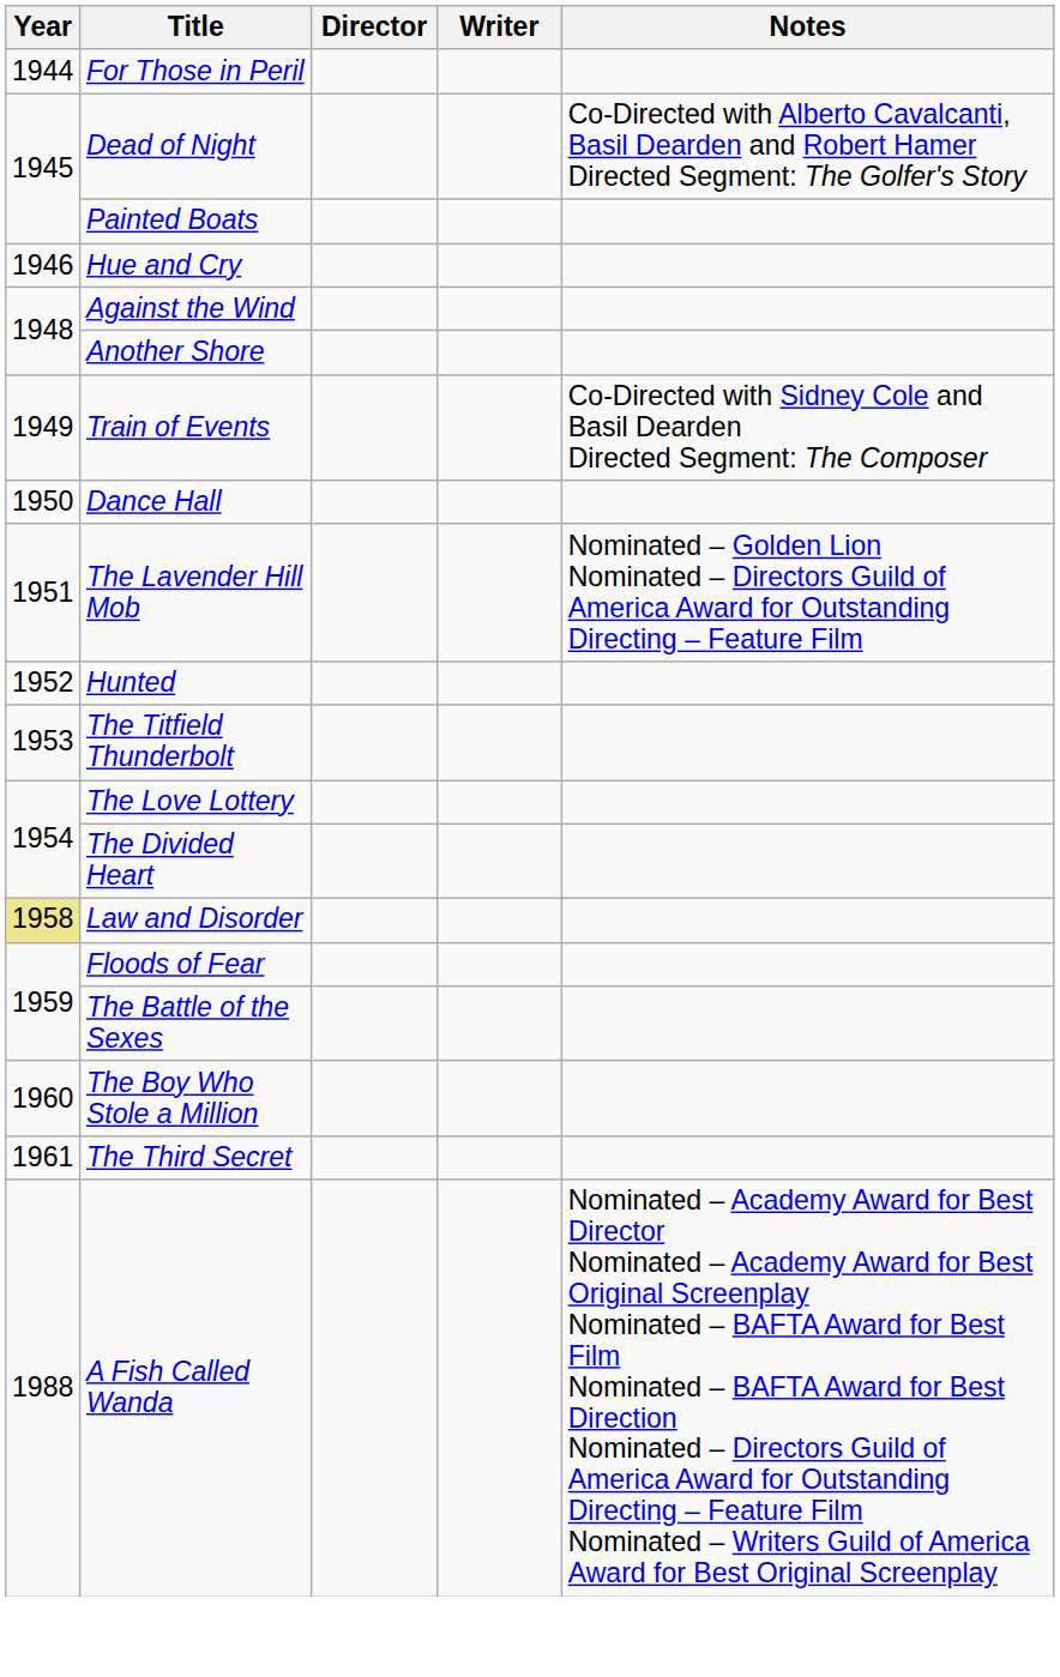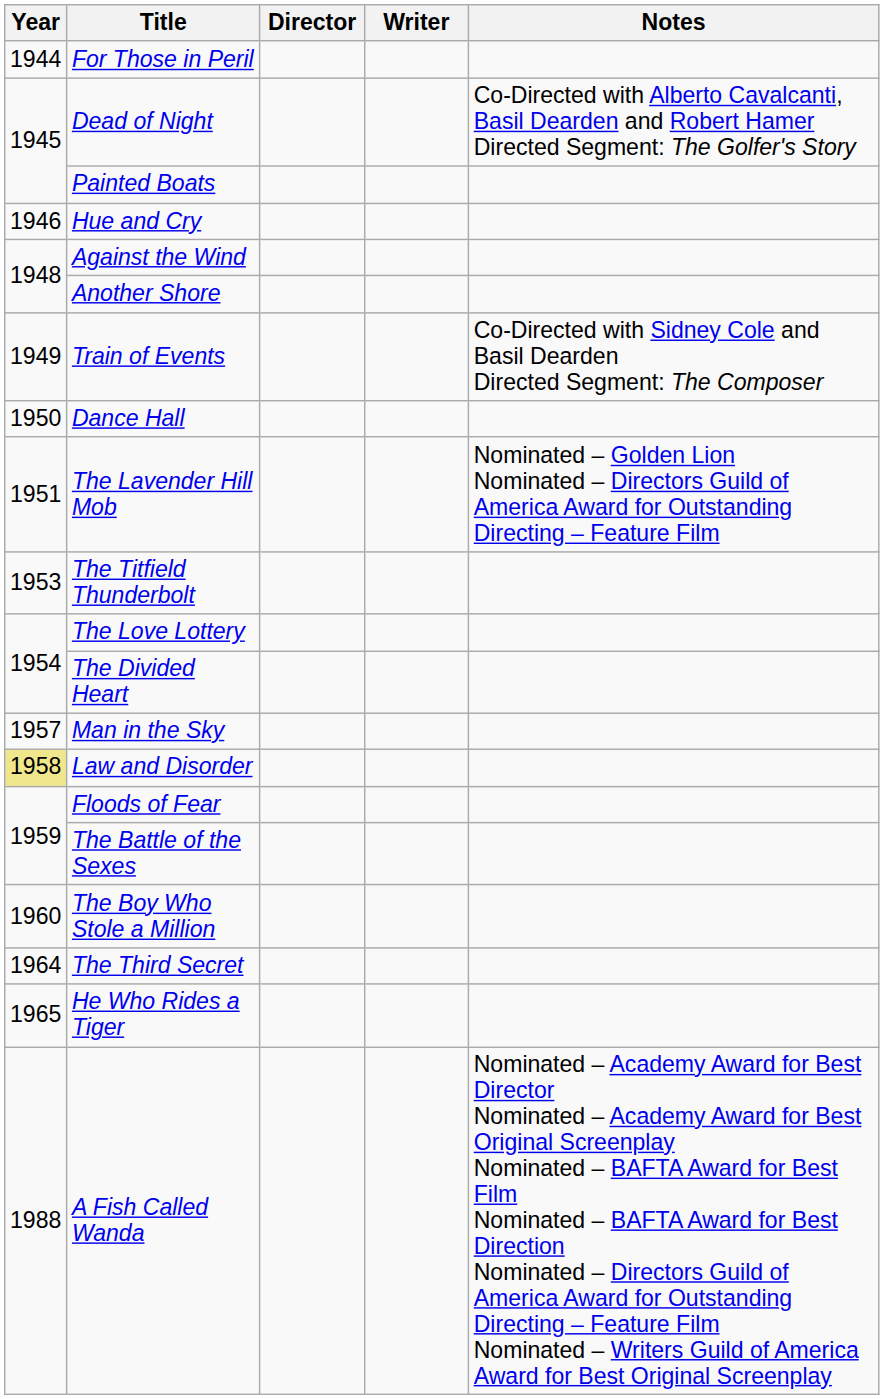- row: 1952 | Hunted
+ row: 1957 | Man in the Sky
The Third Secret | Year: 1961 -> 1964
+ row: 1965 | He Who Rides a Tiger
